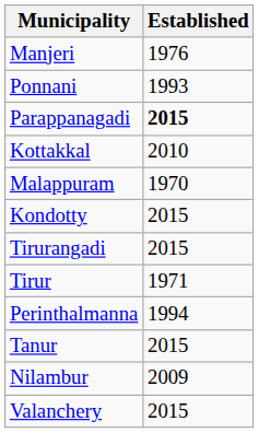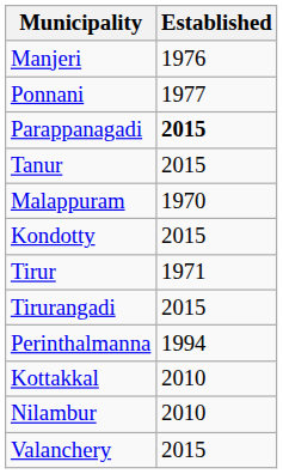Ponnani | Established: 1993 -> 1977
rows swapped: Tanur <-> Kottakkal
rows swapped: Tirurangadi <-> Tirur
Nilambur | Established: 2009 -> 2010
